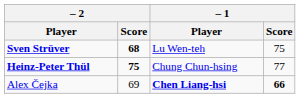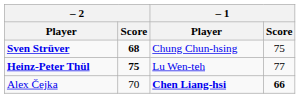Sven Strüver | – 1 / Player: Lu Wen-teh -> Chung Chun-hsing
Heinz-Peter Thül | – 1 / Player: Chung Chun-hsing -> Lu Wen-teh
Alex Čejka | – 2 / Score: 69 -> 70
